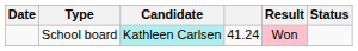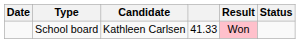School board | Candidate: paleturquoise background -> no background
School board | column 4: 41.24 -> 41.33
